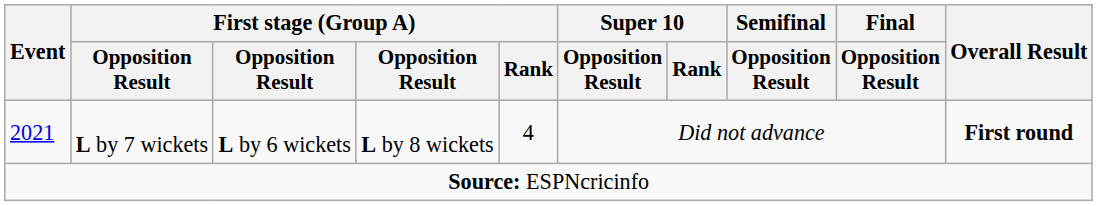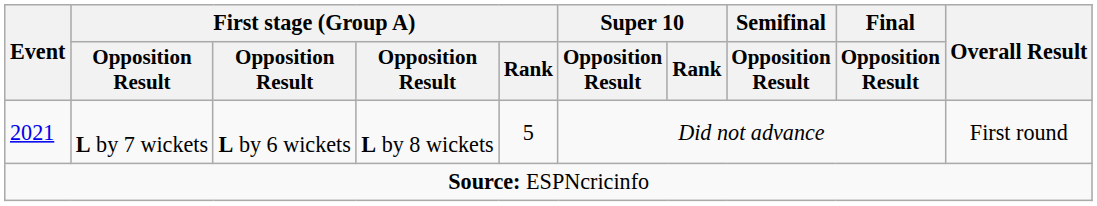2021 | First stage (Group A) / Rank: 4 -> 5
2021 | Overall Result: bold -> normal
